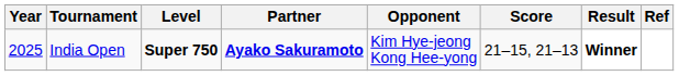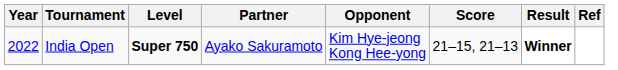India Open | Year: 2025 -> 2022
India Open | Partner: bold -> normal
